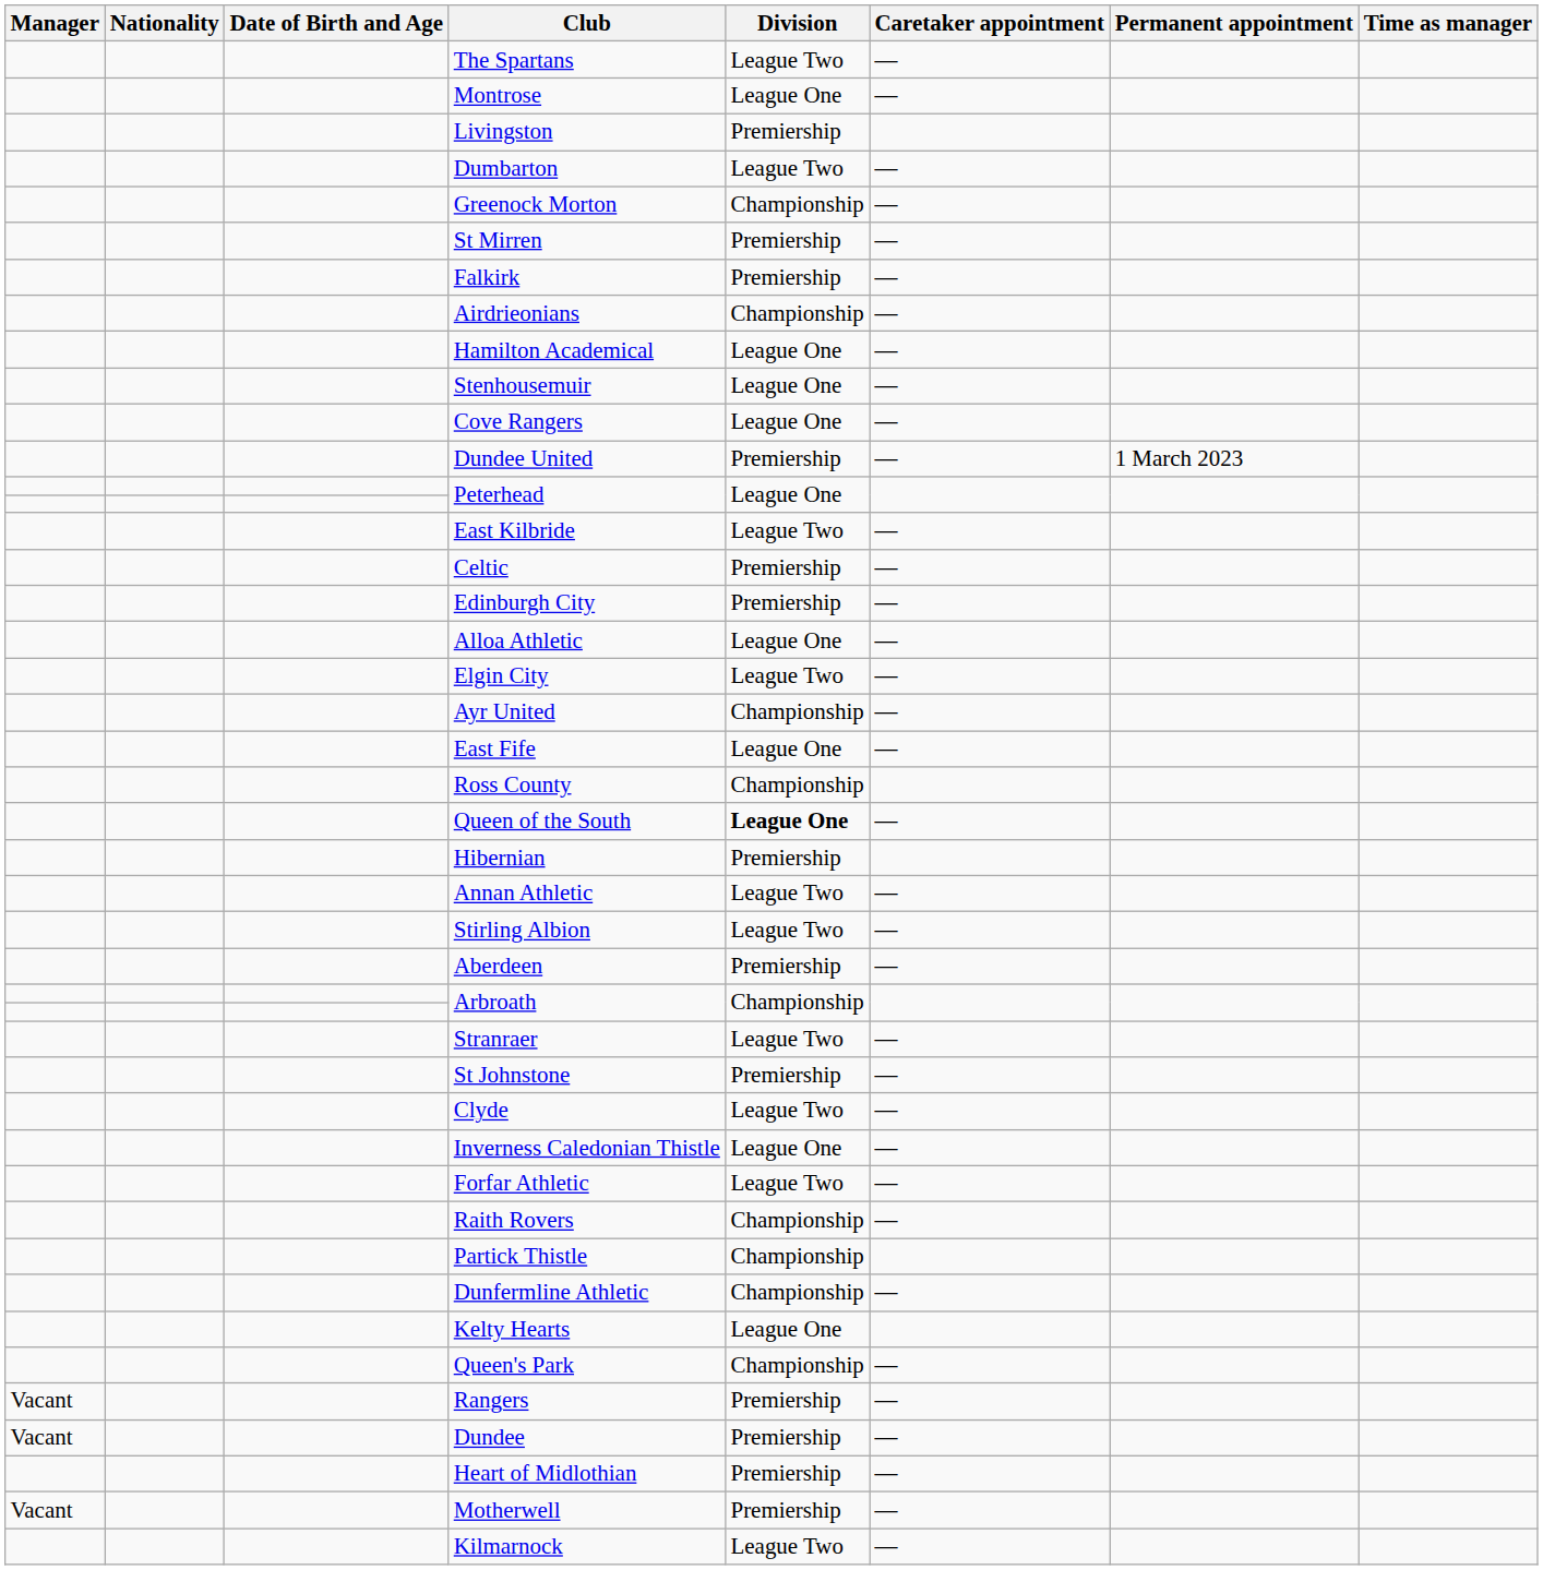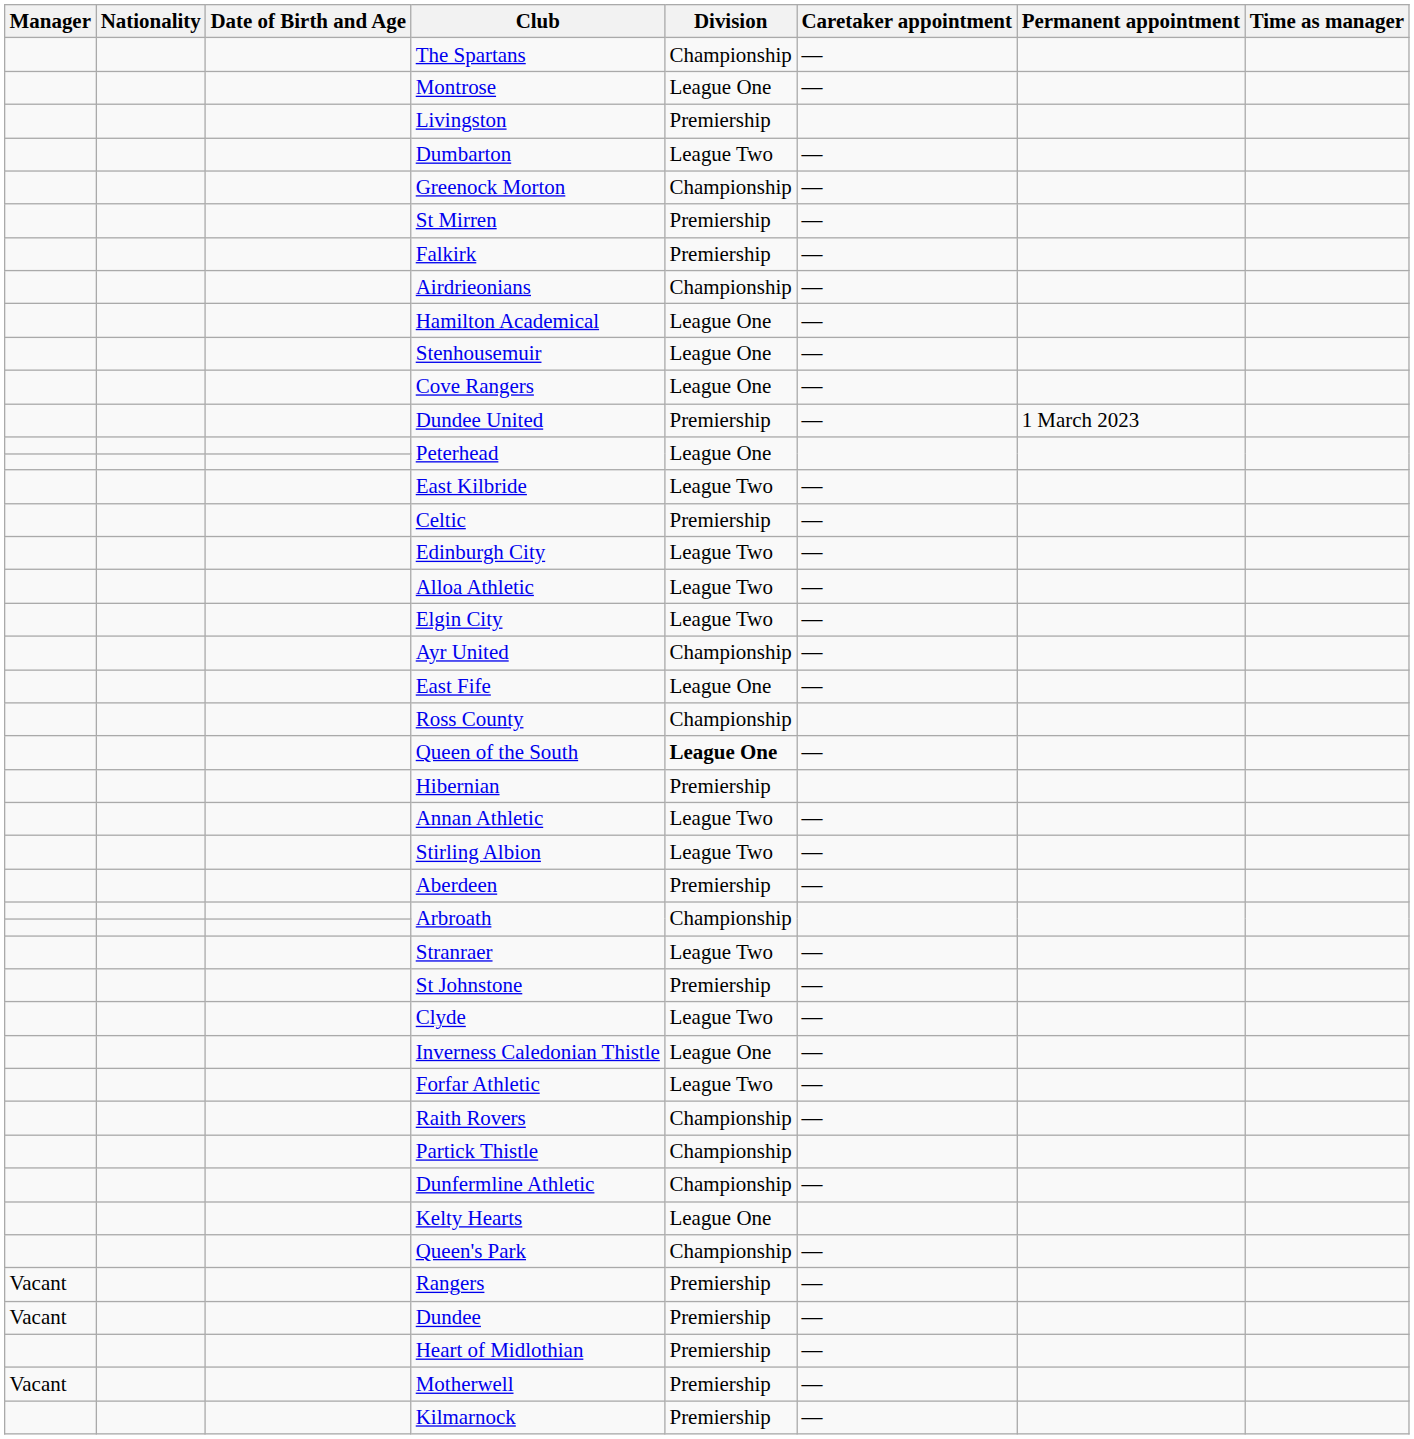The Spartans | Division: League Two -> Championship
Edinburgh City | Division: Premiership -> League Two
Alloa Athletic | Division: League One -> League Two
Kilmarnock | Division: League Two -> Premiership
